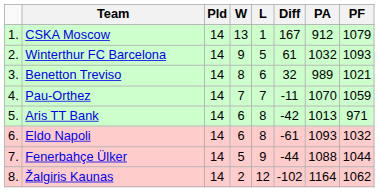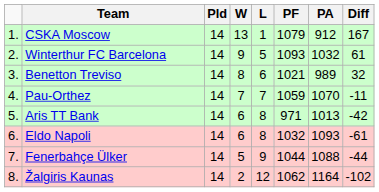columns swapped: PF <-> Diff
